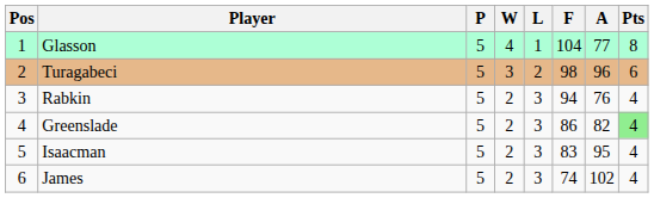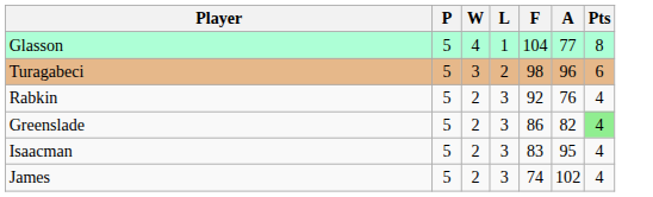- column: Pos | 1 | 2 | 3 | 4 | 5 | 6
Rabkin | F: 94 -> 92
